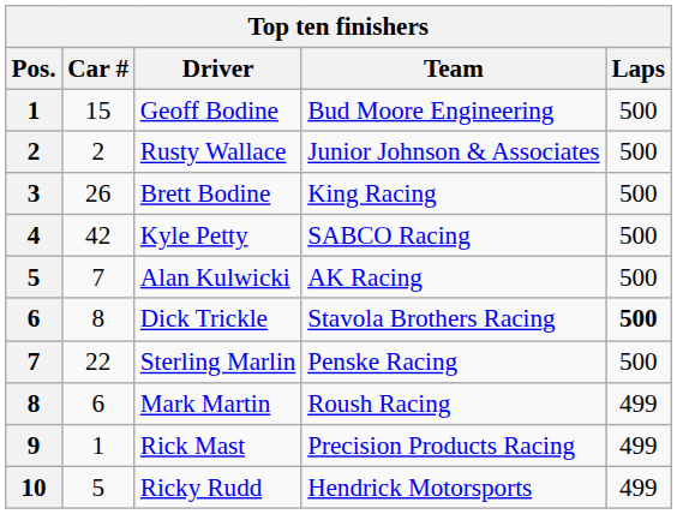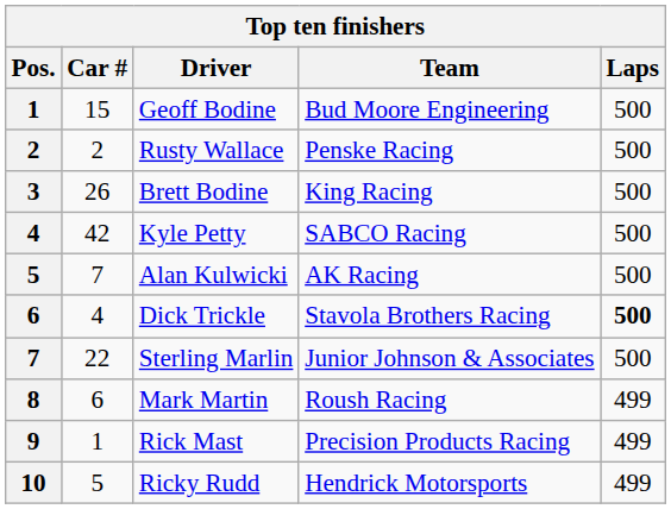Rusty Wallace | Team: Junior Johnson & Associates -> Penske Racing
Dick Trickle | Car #: 8 -> 4
Sterling Marlin | Team: Penske Racing -> Junior Johnson & Associates
